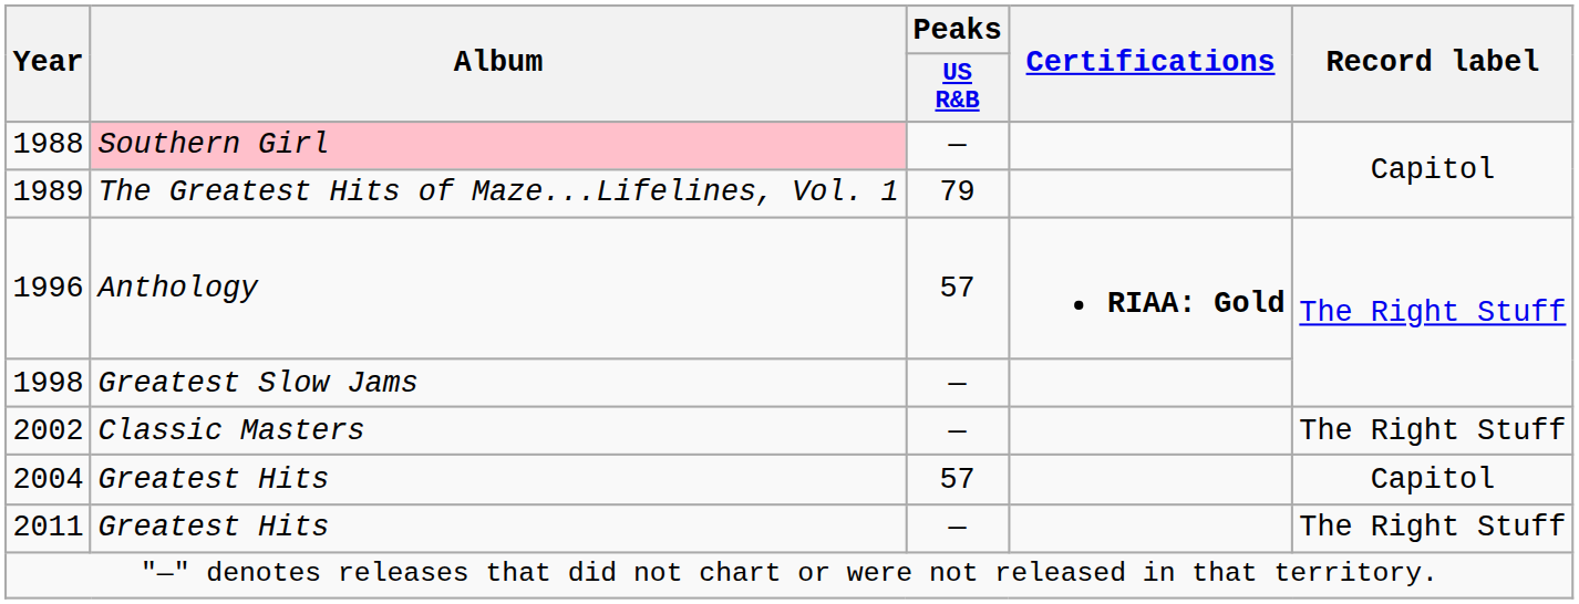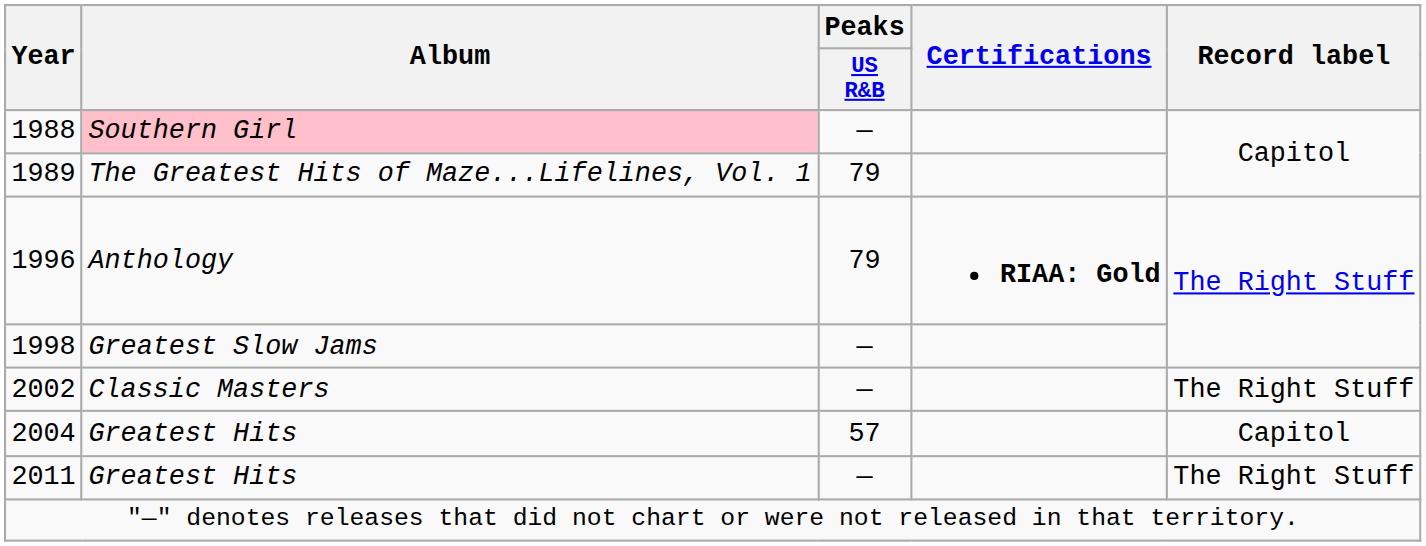1996 | Peaks / US R&B: 57 -> 79
